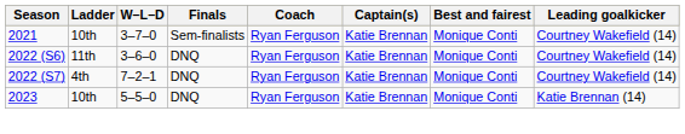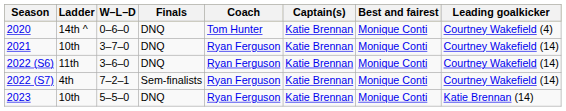+ row: 2020 | 14th ^ | 0–6–0 | DNQ | Tom Hunter | Katie Brennan | Monique Conti | Courtney Wakefield (4)
2021 | Finals: Sem-finalists -> DNQ
2022 (S7) | Finals: DNQ -> Sem-finalists
